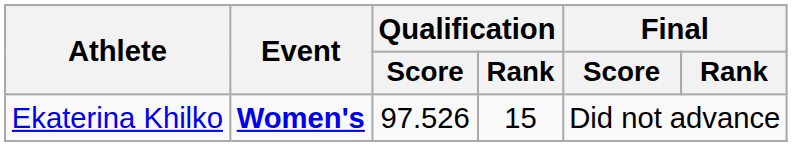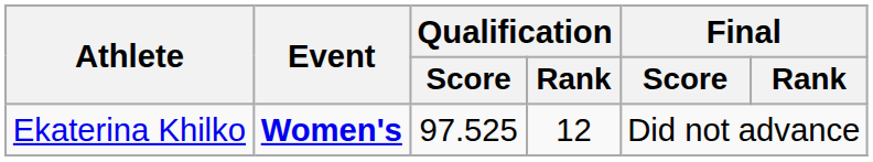Ekaterina Khilko | Qualification / Score: 97.526 -> 97.525
Ekaterina Khilko | Qualification / Rank: 15 -> 12
